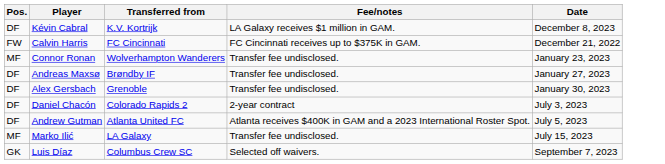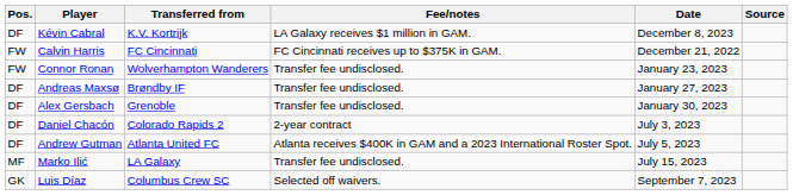+ column: Source
Connor Ronan | Pos.: MF -> FW
